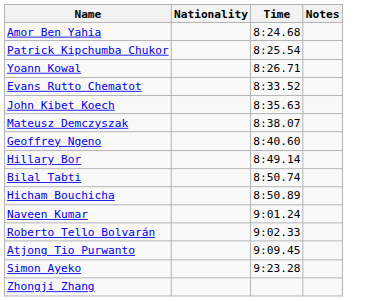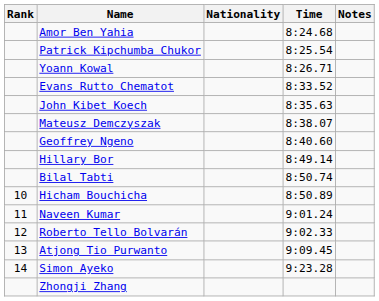+ column: Rank | 10 | 11 | 12 | 13 | 14
